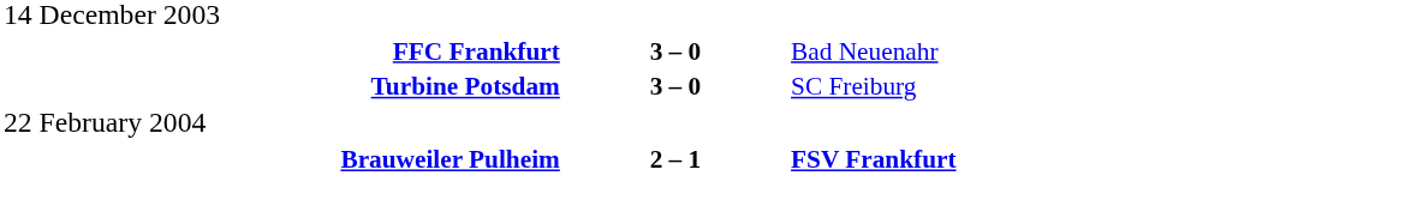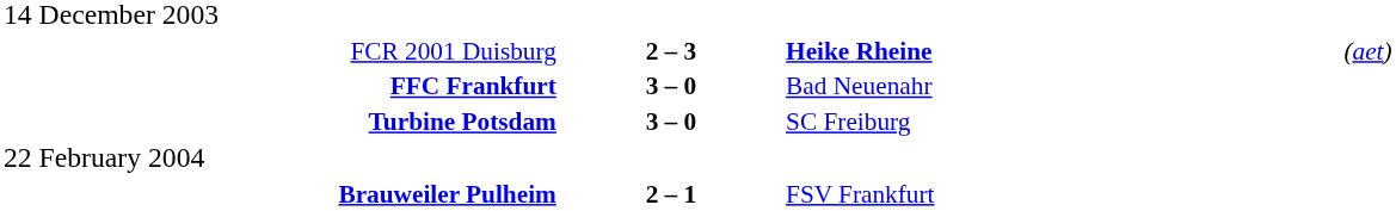+ row: FCR 2001 Duisburg | 2 – 3 | Heike Rheine | (aet)
Brauweiler Pulheim | column 3: bold -> normal
